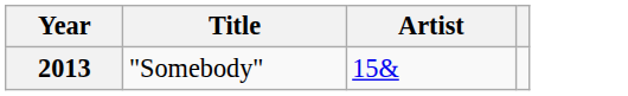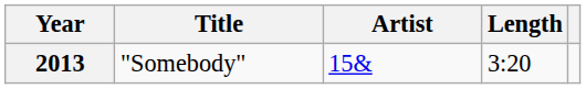+ column: Length | 3:20
